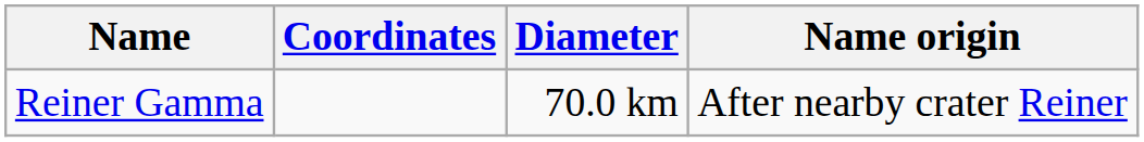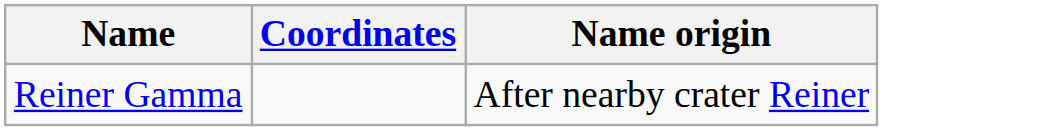- column: Diameter | 70.0 km
